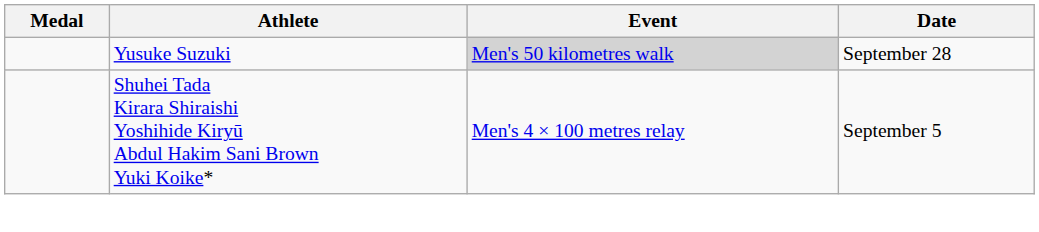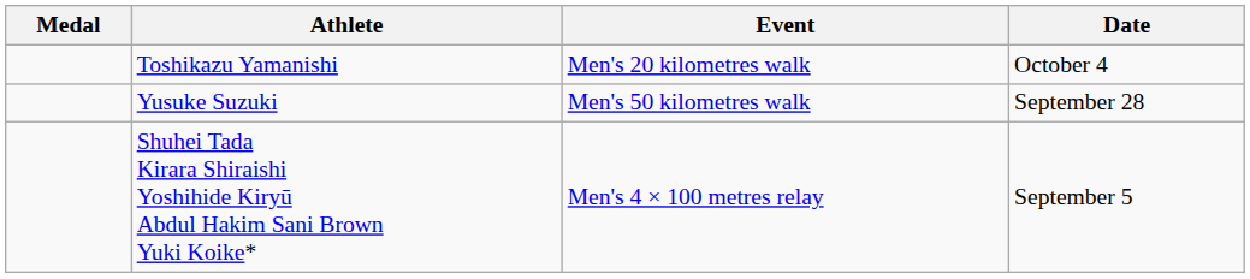+ row: Toshikazu Yamanishi | Men's 20 kilometres walk | October 4
Yusuke Suzuki | Event: lightgrey background -> no background
